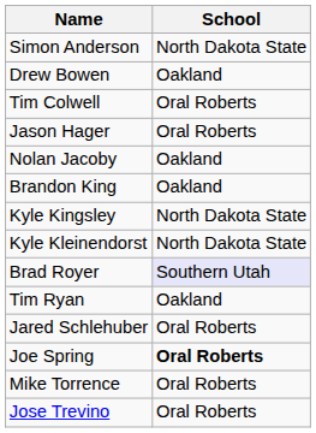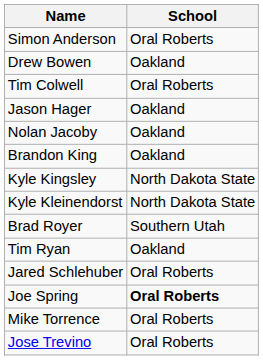Simon Anderson | School: North Dakota State -> Oral Roberts
Jason Hager | School: Oral Roberts -> Oakland
Brad Royer | School: lavender background -> no background
